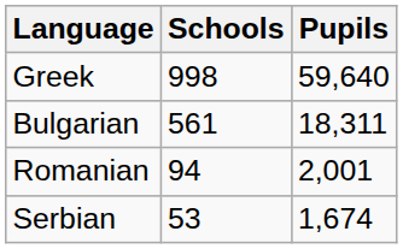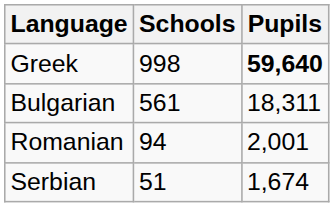Greek | Pupils: normal -> bold
Serbian | Schools: 53 -> 51
